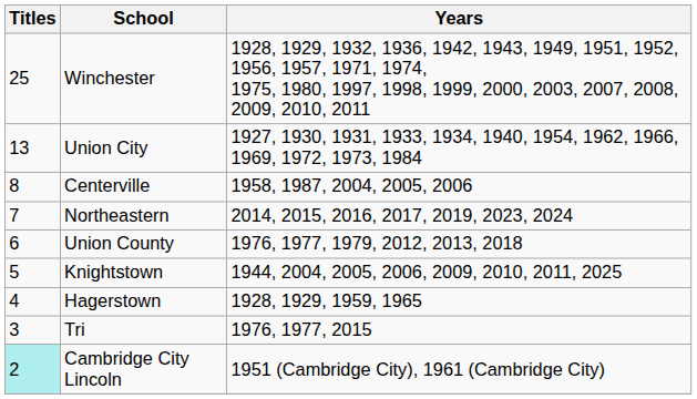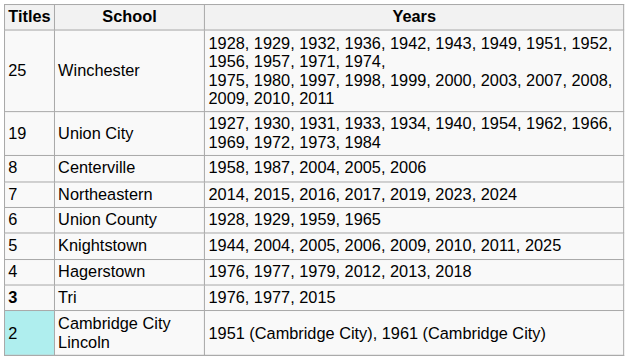Union City | Titles: 13 -> 19
Union County | Years: 1976, 1977, 1979, 2012, 2013, 2018 -> 1928, 1929, 1959, 1965
Hagerstown | Years: 1928, 1929, 1959, 1965 -> 1976, 1977, 1979, 2012, 2013, 2018
Tri | Titles: normal -> bold
